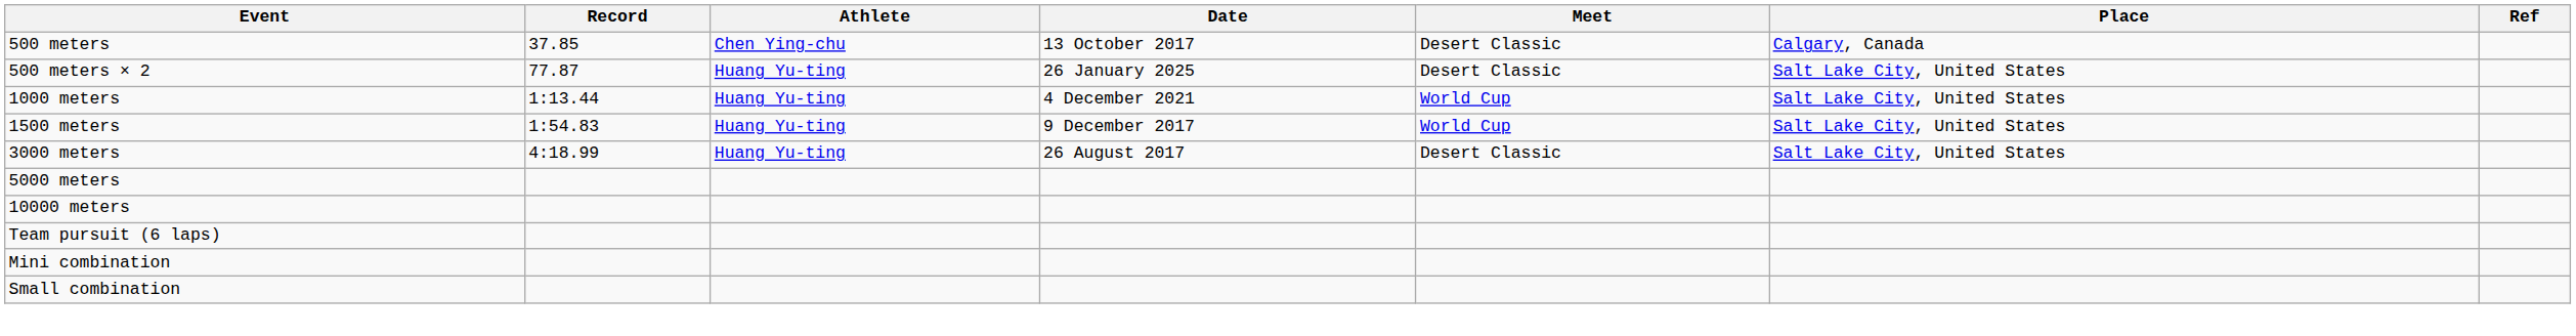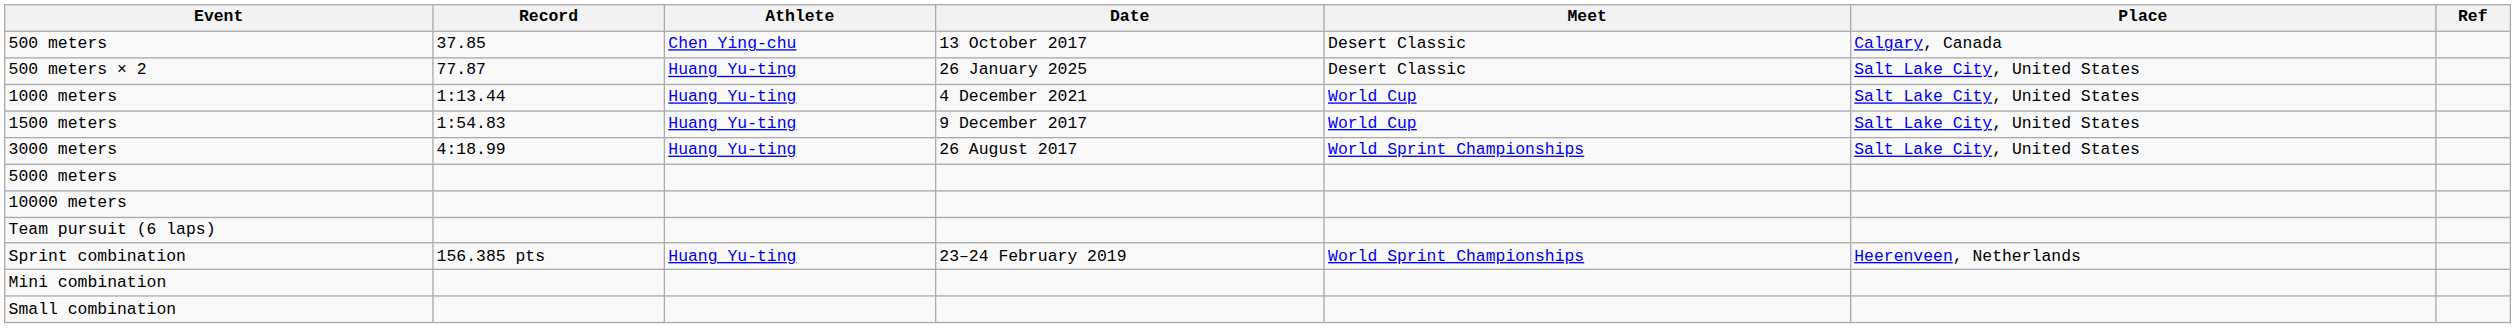3000 meters | Meet: Desert Classic -> World Sprint Championships
+ row: Sprint combination | 156.385 pts | Huang Yu-ting | 23–24 February 2019 | World Sprint Championships | Heerenveen, Netherlands
